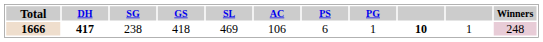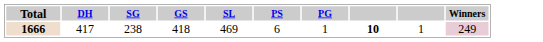- column: AC | 106
1666 | DH: bold -> normal
1666 | Winners: 248 -> 249
